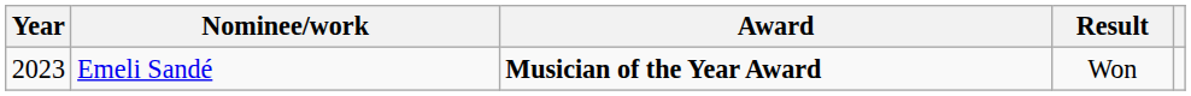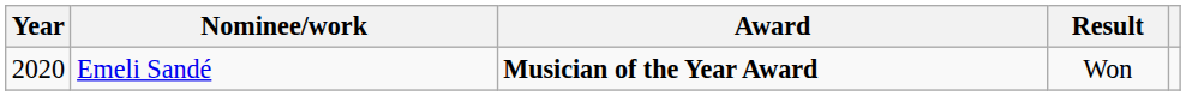Emeli Sandé | Year: 2023 -> 2020
